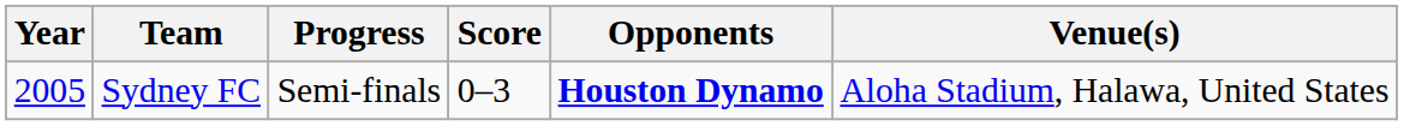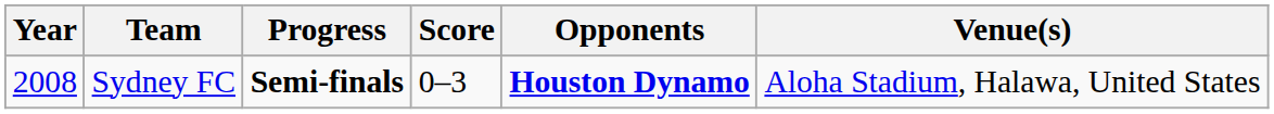Sydney FC | Year: 2005 -> 2008
Sydney FC | Progress: normal -> bold
